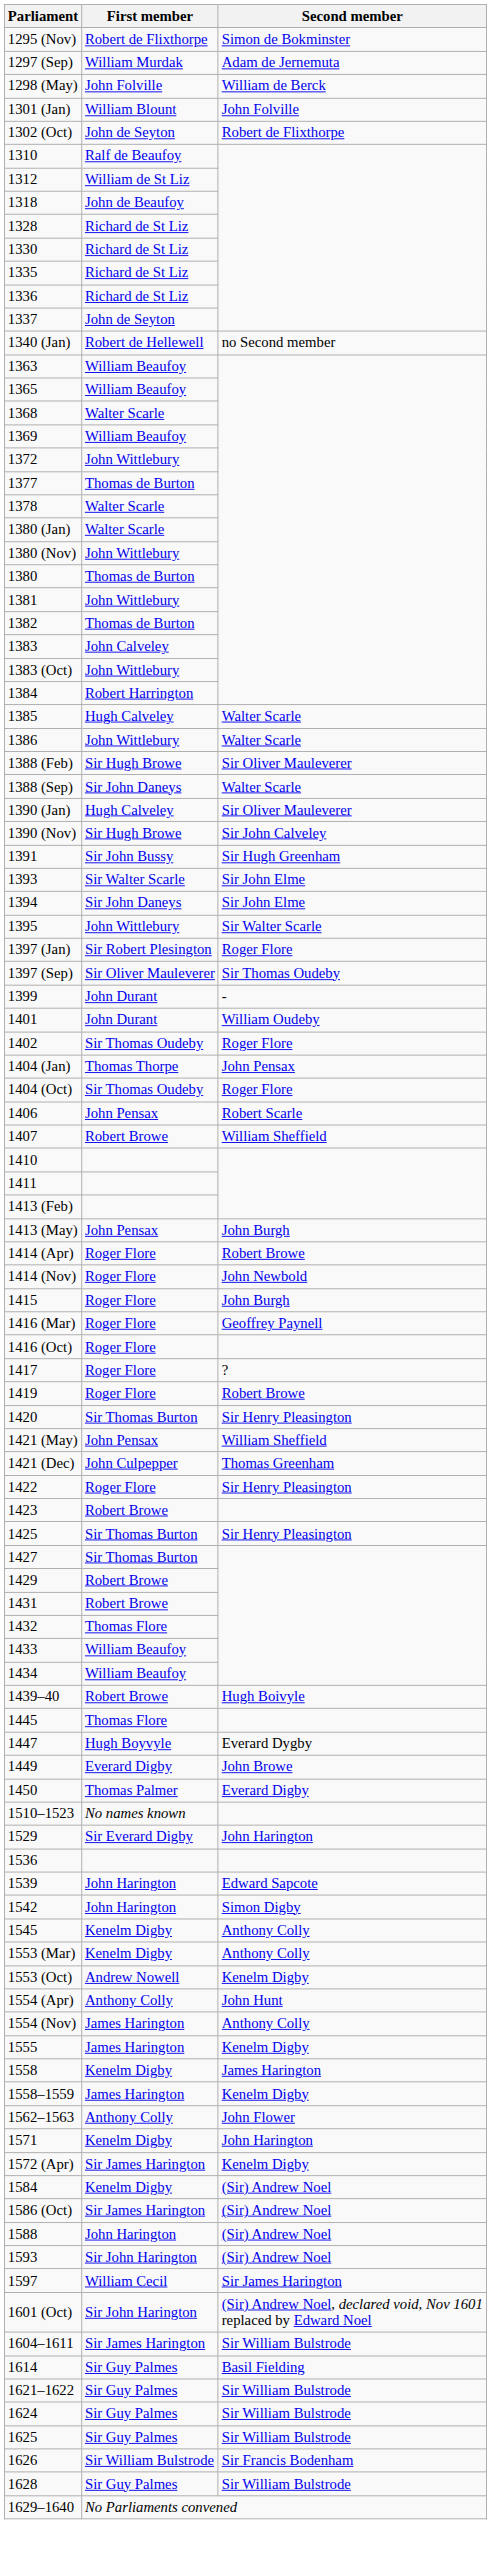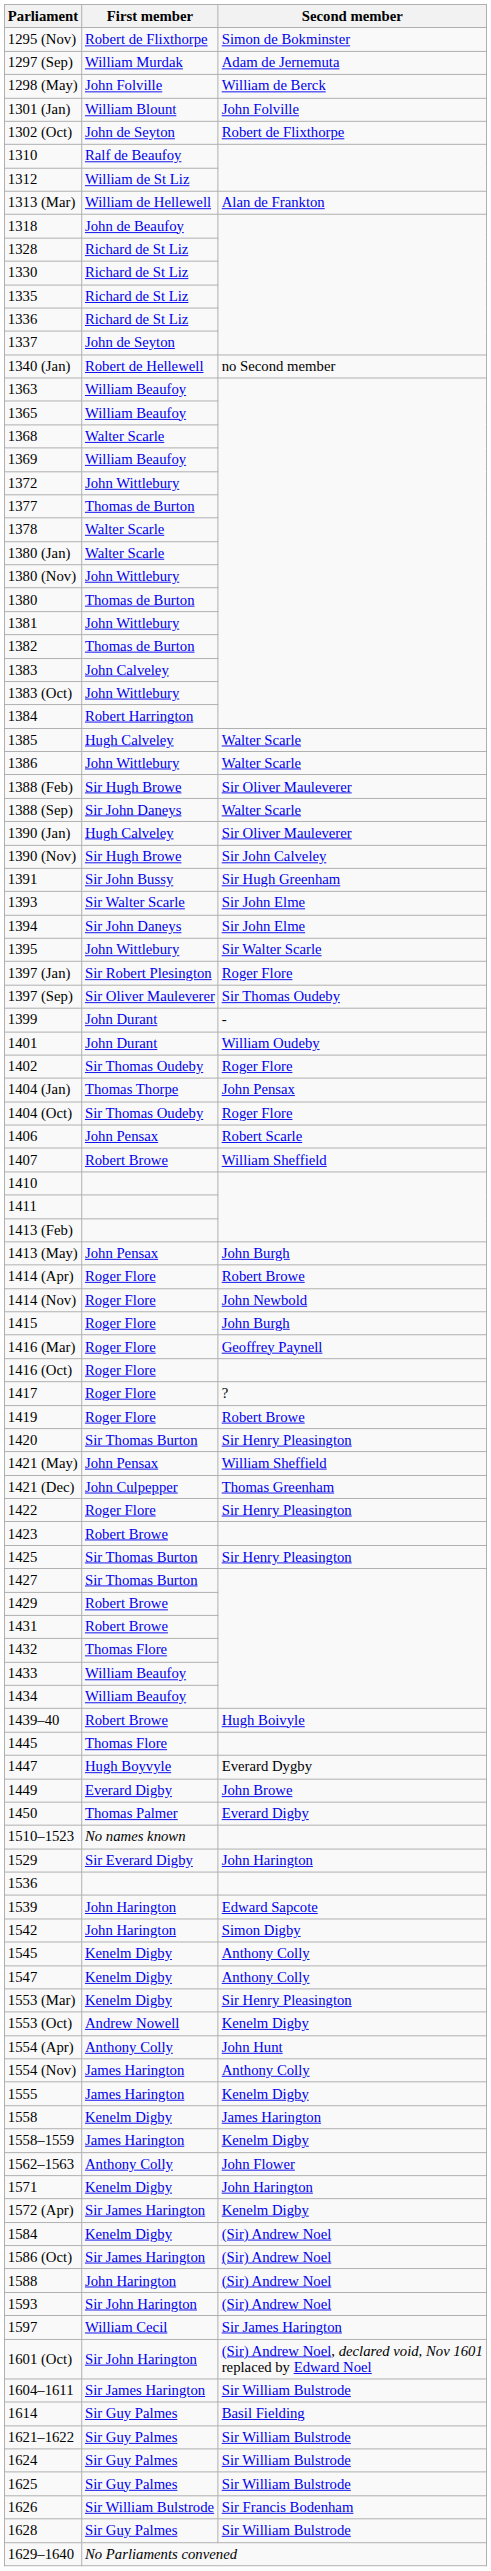+ row: 1313 (Mar) | William de Hellewell | Alan de Frankton
+ row: 1547 | Kenelm Digby | Anthony Colly
1553 (Mar) | Second member: Anthony Colly -> Sir Henry Pleasington
